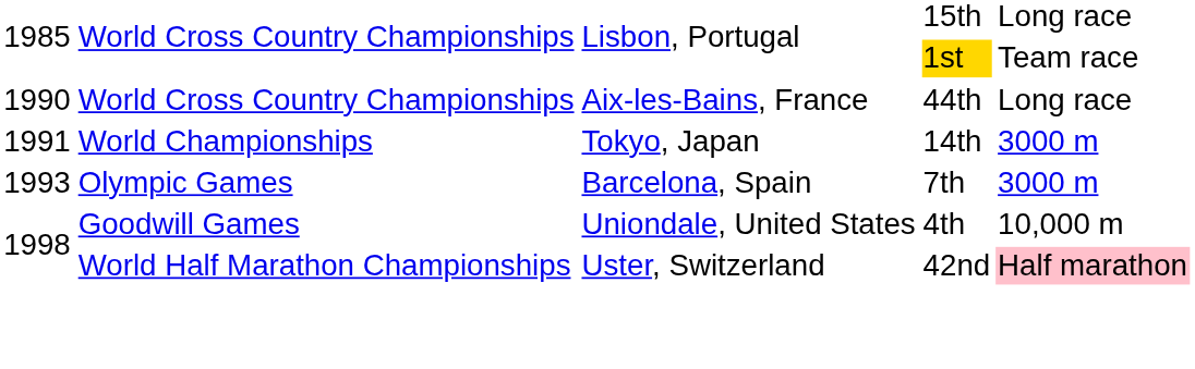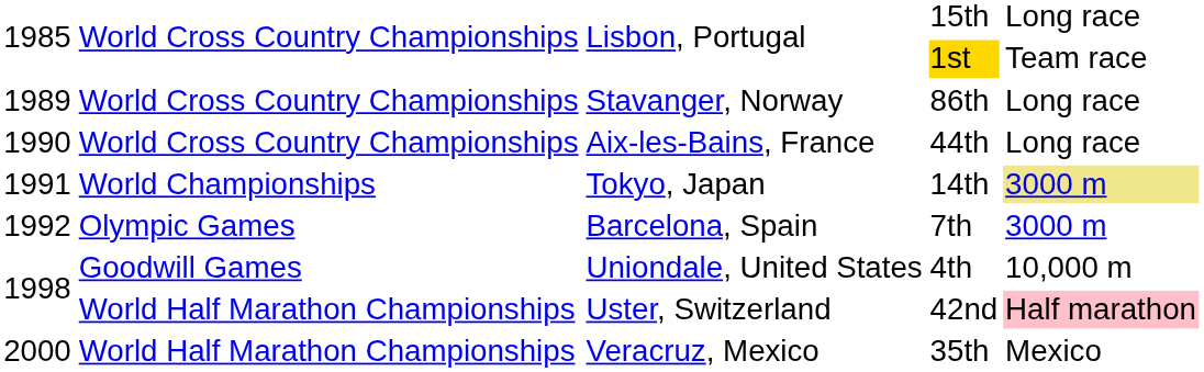+ row: 1989 | World Cross Country Championships | Stavanger, Norway | 86th | Long race
Tokyo, Japan | column 5: no background -> khaki background
Barcelona, Spain | column 1: 1993 -> 1992
+ row: 2000 | World Half Marathon Championships | Veracruz, Mexico | 35th | Mexico
